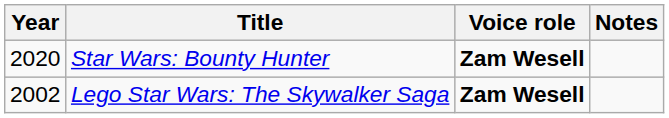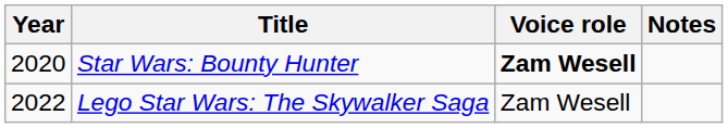Lego Star Wars: The Skywalker Saga | Year: 2002 -> 2022
Lego Star Wars: The Skywalker Saga | Voice role: bold -> normal
